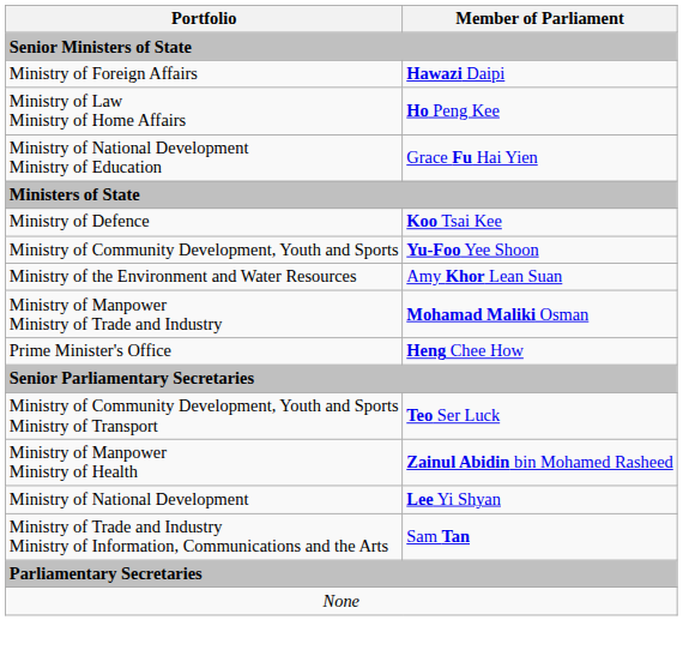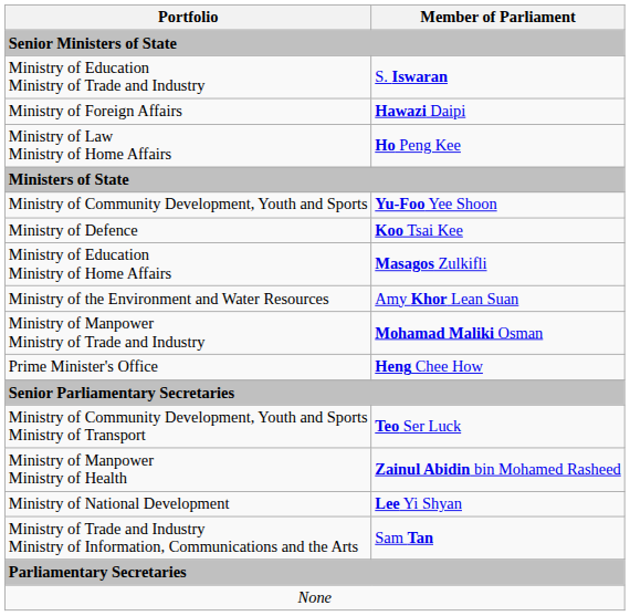+ row: Ministry of Education Ministry of Trade and Industry | S. Iswaran
- row: Ministry of National Development Ministry of Education | Grace Fu Hai Yien
rows swapped: Ministry of Community Development, Youth and Sports <-> Ministry of Defence
+ row: Ministry of Education Ministry of Home Affairs | Masagos Zulkifli
